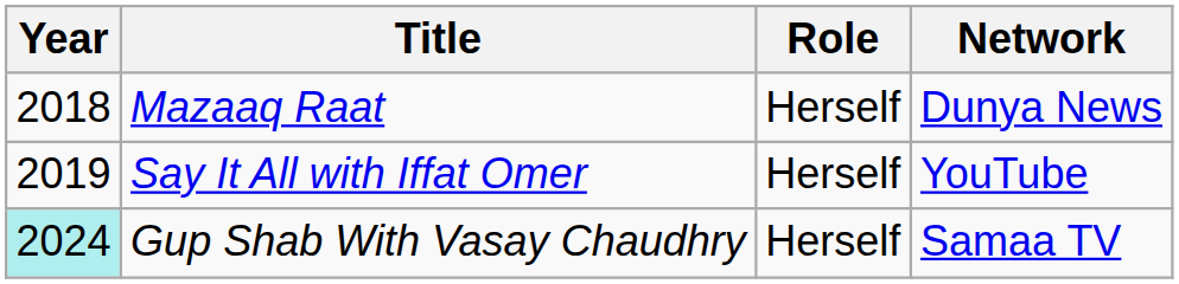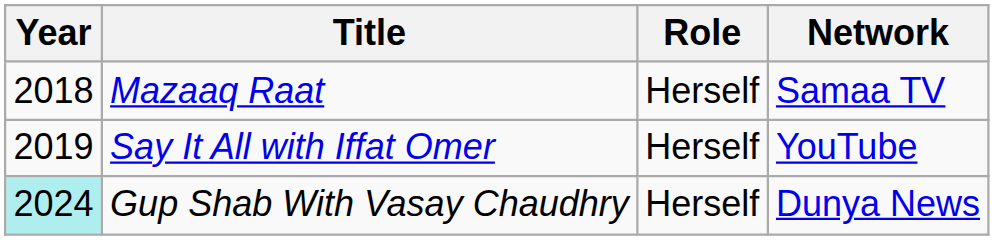Mazaaq Raat | Network: Dunya News -> Samaa TV
Gup Shab With Vasay Chaudhry | Network: Samaa TV -> Dunya News
